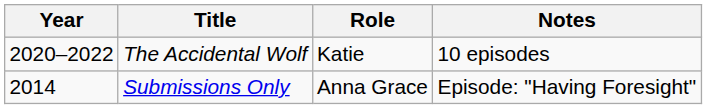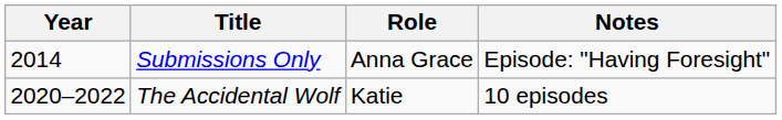rows swapped: Submissions Only <-> The Accidental Wolf
